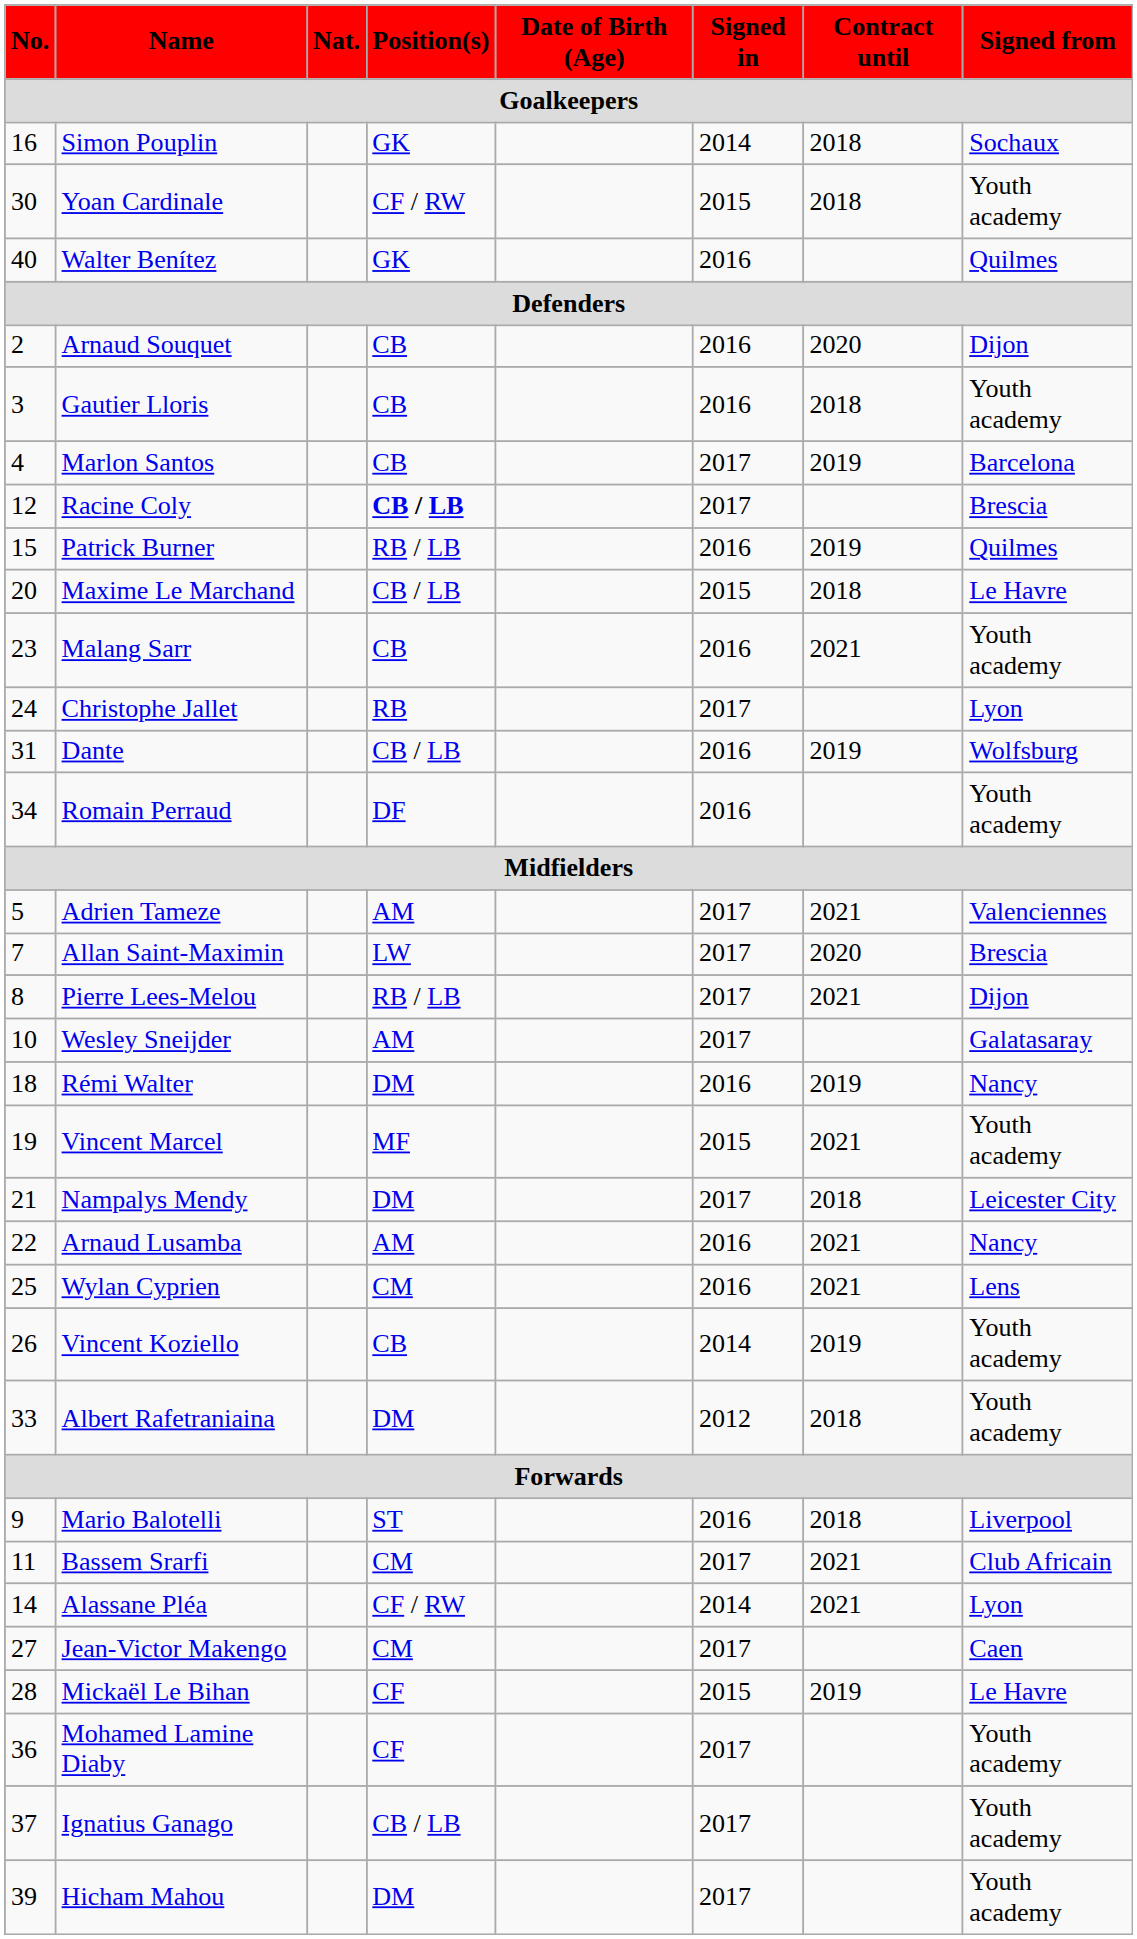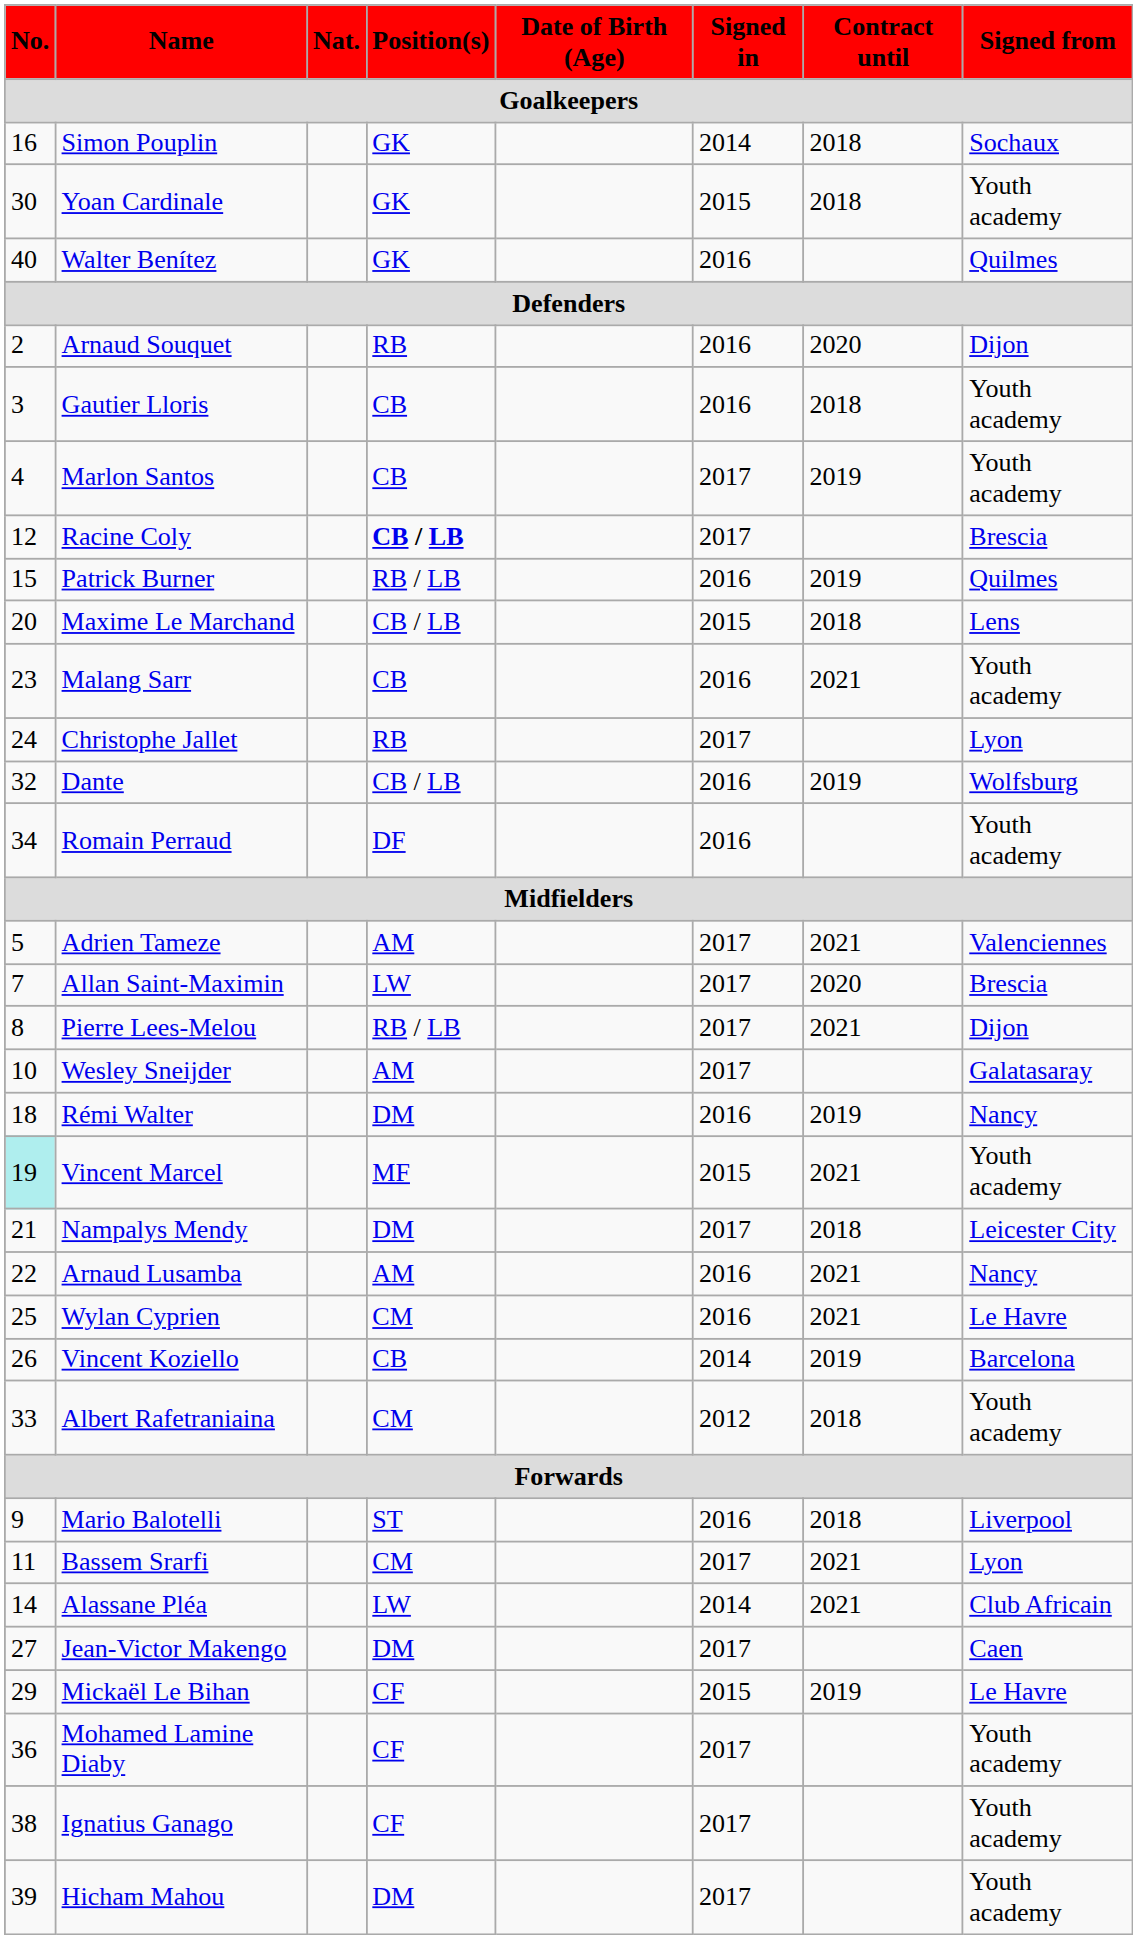Yoan Cardinale | Position(s): CF / RW -> GK
Arnaud Souquet | Position(s): CB -> RB
Marlon Santos | Signed from: Barcelona -> Youth academy
Maxime Le Marchand | Signed from: Le Havre -> Lens
Dante | No.: 31 -> 32
Vincent Marcel | No.: no background -> paleturquoise background
Wylan Cyprien | Signed from: Lens -> Le Havre
Vincent Koziello | Signed from: Youth academy -> Barcelona
Albert Rafetraniaina | Position(s): DM -> CM
Bassem Srarfi | Signed from: Club Africain -> Lyon
Alassane Pléa | Position(s): CF / RW -> LW
Alassane Pléa | Signed from: Lyon -> Club Africain
Jean-Victor Makengo | Position(s): CM -> DM
Mickaël Le Bihan | No.: 28 -> 29
Ignatius Ganago | No.: 37 -> 38
Ignatius Ganago | Position(s): CB / LB -> CF
